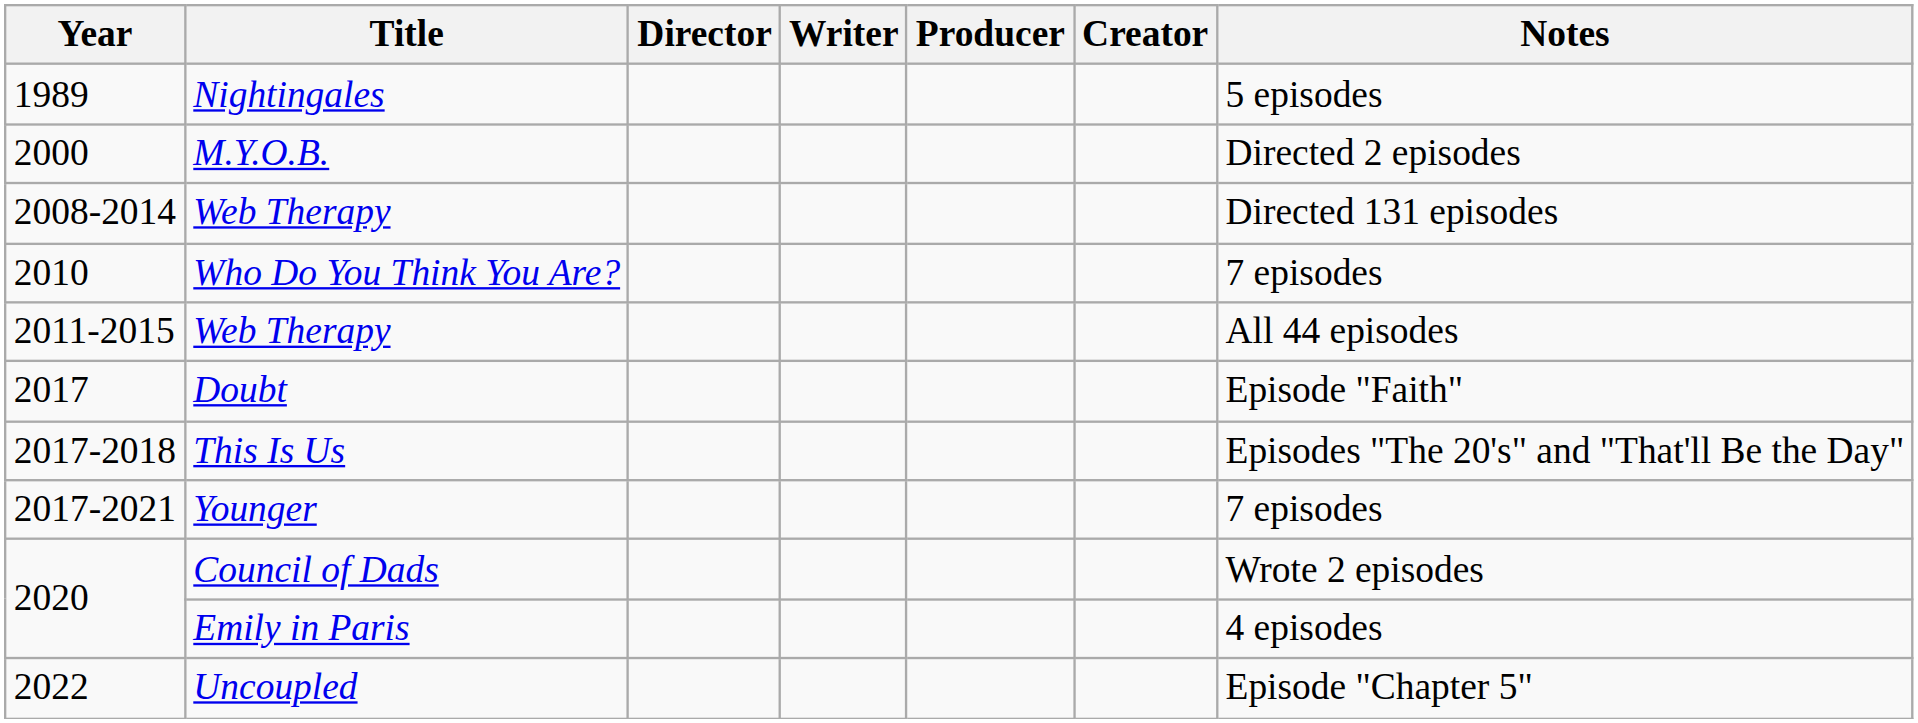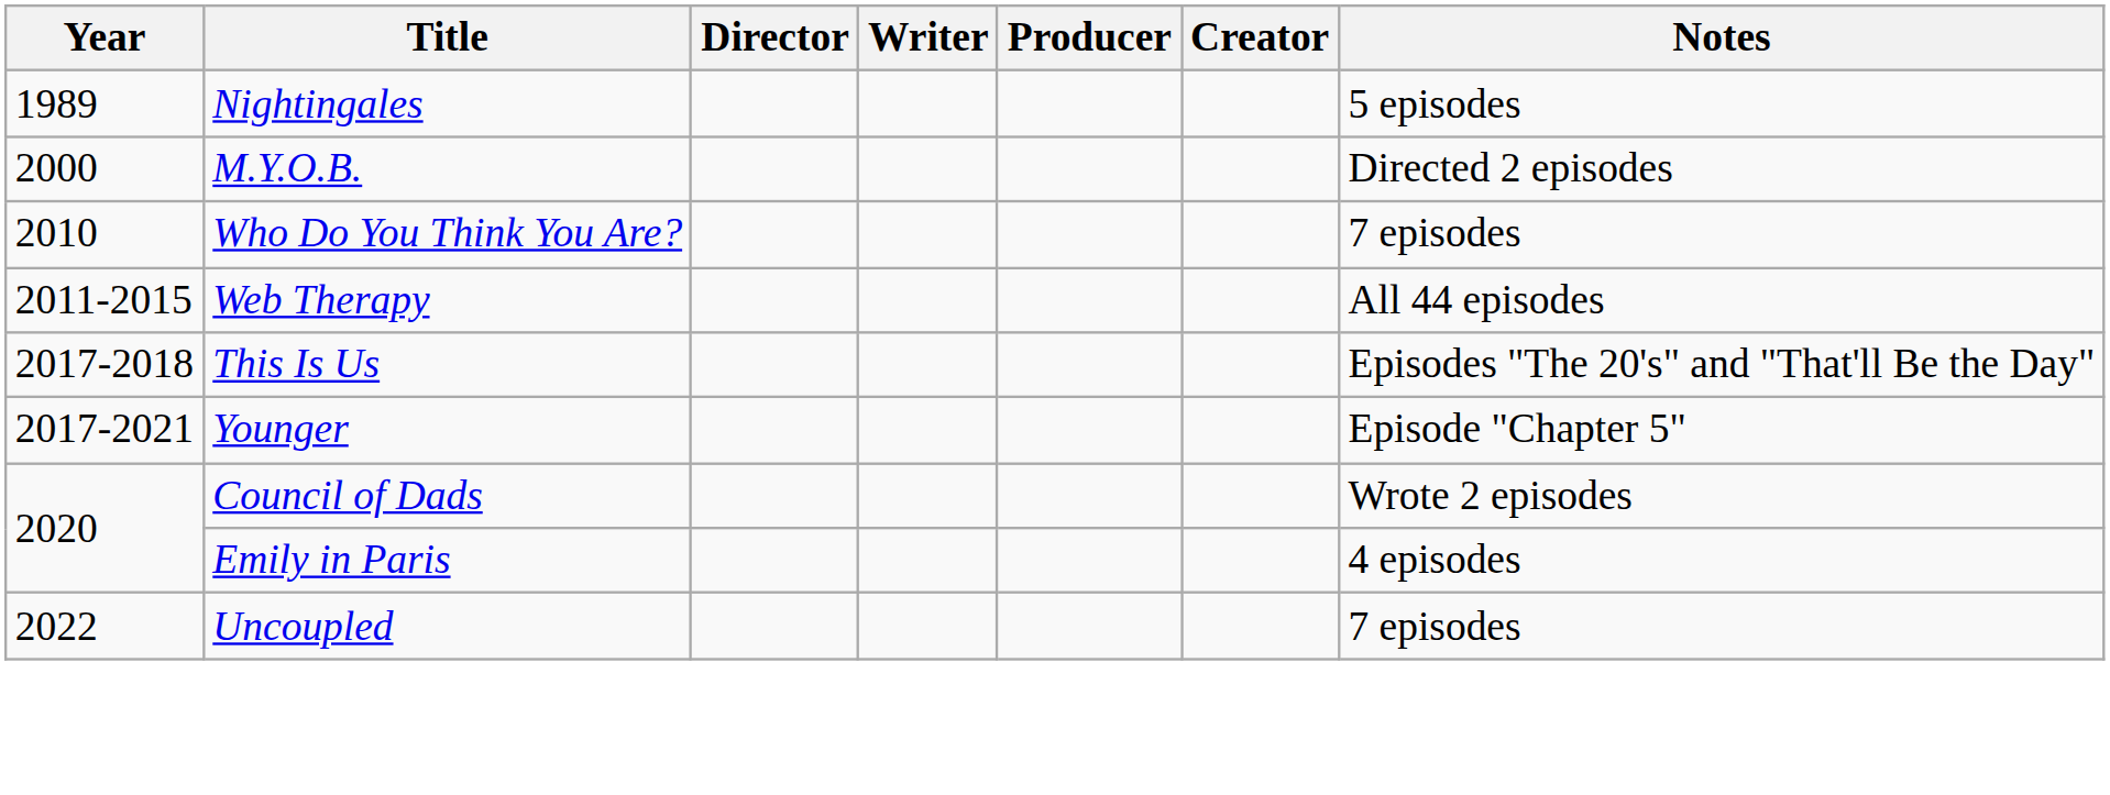- row: 2008-2014 | Web Therapy | Directed 131 episodes
- row: 2017 | Doubt | Episode "Faith"
Younger | Notes: 7 episodes -> Episode "Chapter 5"
Uncoupled | Notes: Episode "Chapter 5" -> 7 episodes
